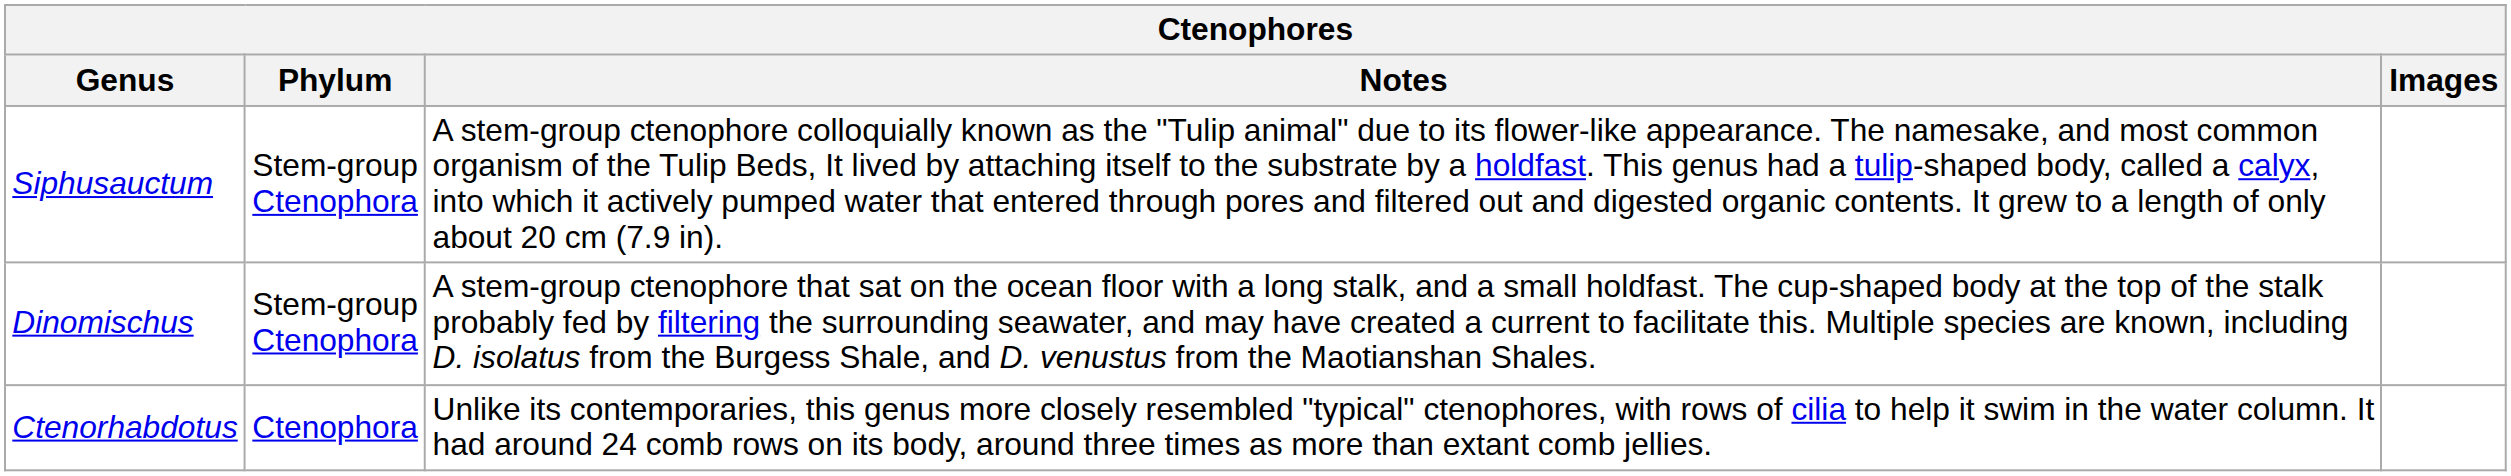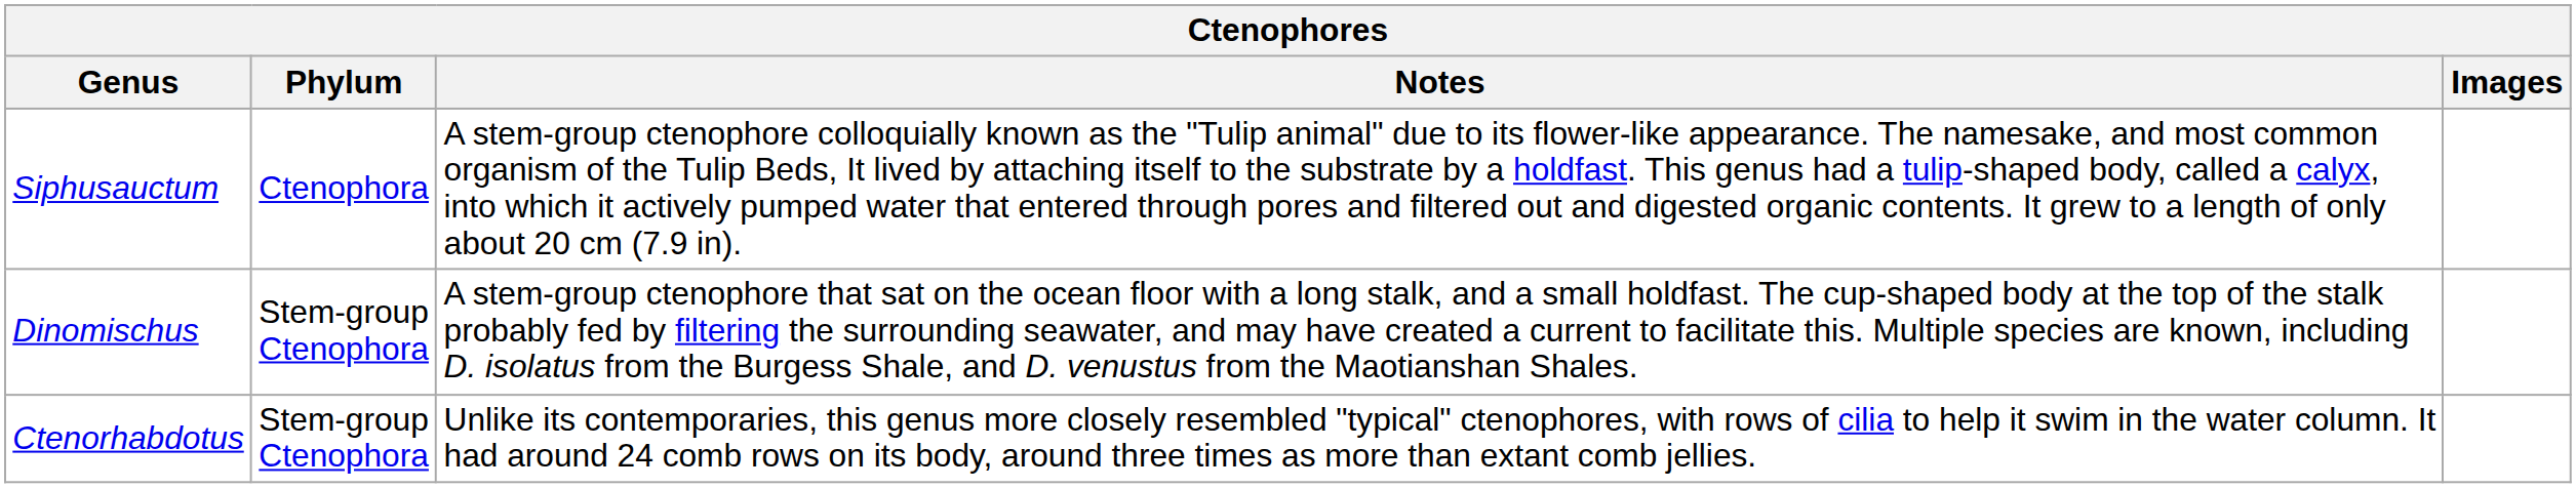Siphusauctum | Phylum: Stem-group Ctenophora -> Ctenophora
Ctenorhabdotus | Phylum: Ctenophora -> Stem-group Ctenophora
